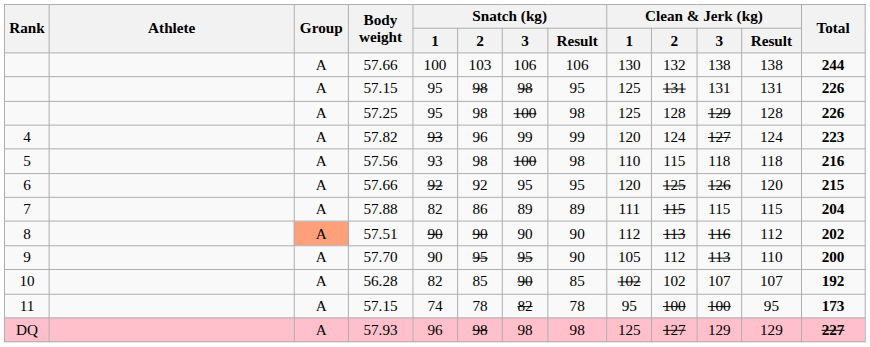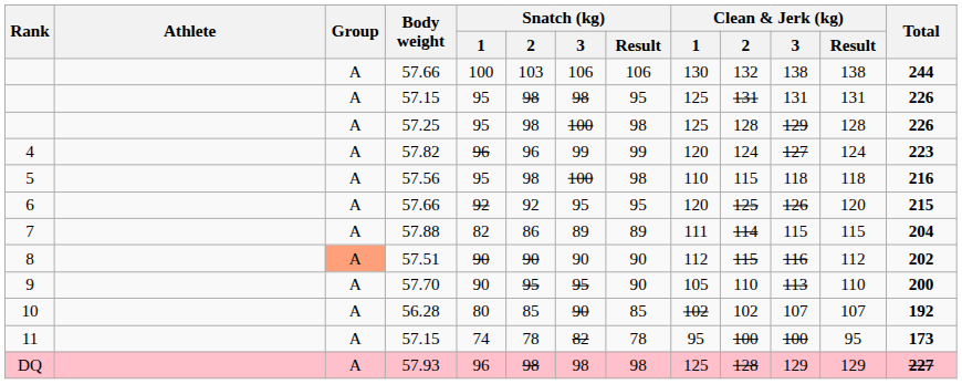4 | Snatch (kg) / 1: 93 -> 96
5 | Snatch (kg) / 1: 93 -> 95
7 | Clean & Jerk (kg) / 2: 115 -> 114
8 | Clean & Jerk (kg) / 2: 113 -> 115
9 | Clean & Jerk (kg) / 2: 112 -> 110
10 | Snatch (kg) / 1: 82 -> 80
DQ | Clean & Jerk (kg) / 2: 127 -> 128
